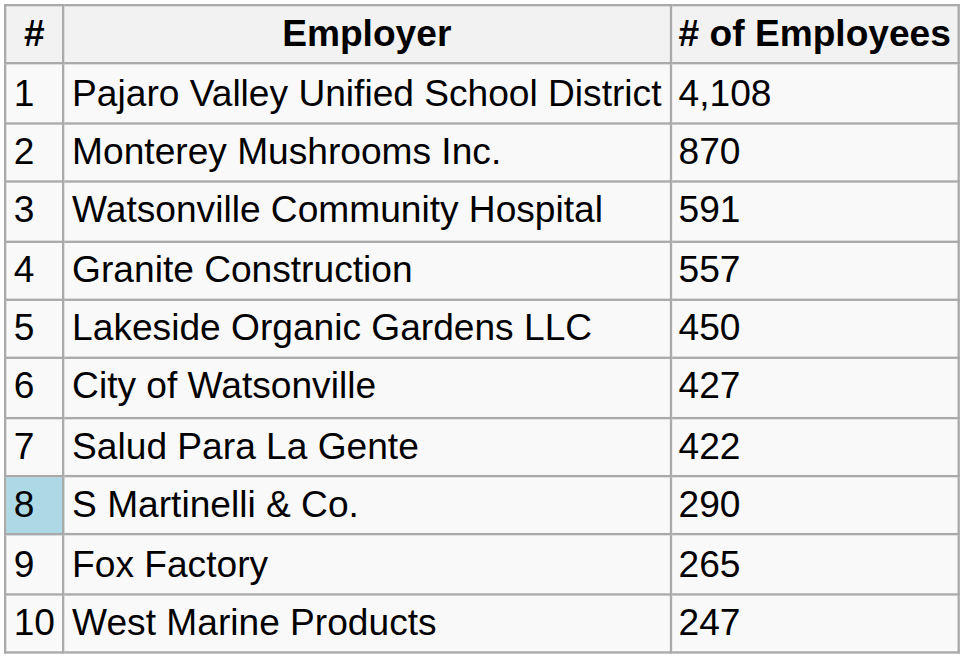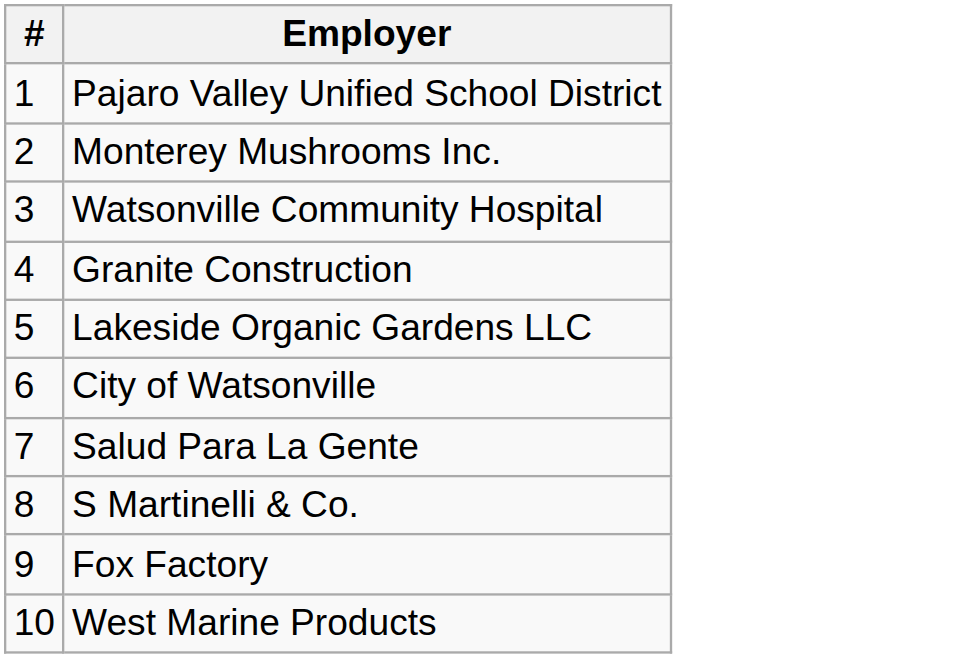- column: # of Employees | 4,108 | 870 | 591 | 557 | 450 | 427 | 422 | 290 | 265 | 247
S Martinelli & Co. | #: lightblue background -> no background
